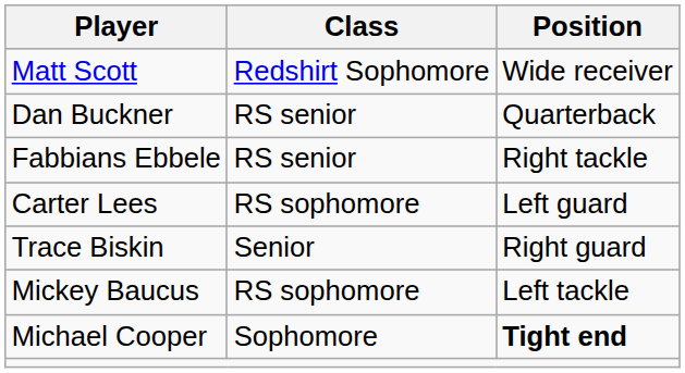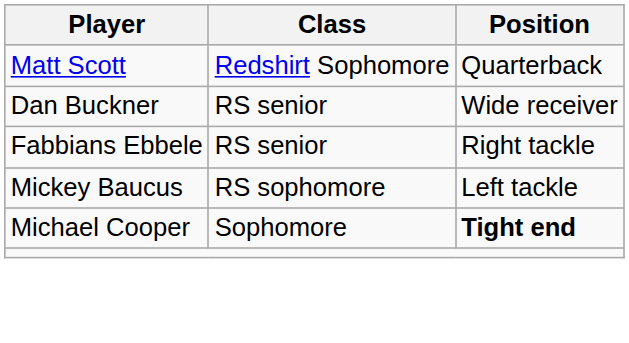Matt Scott | Position: Wide receiver -> Quarterback
Dan Buckner | Position: Quarterback -> Wide receiver
- row: Carter Lees | RS sophomore | Left guard
- row: Trace Biskin | Senior | Right guard
